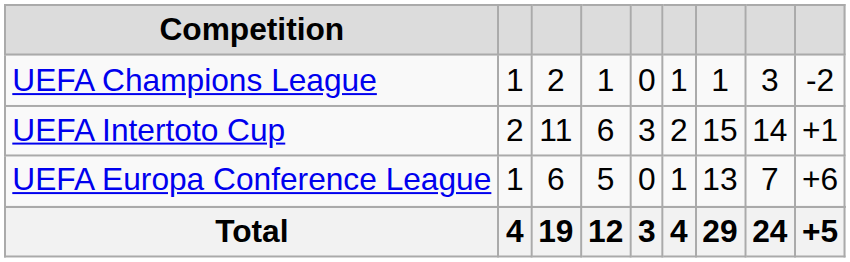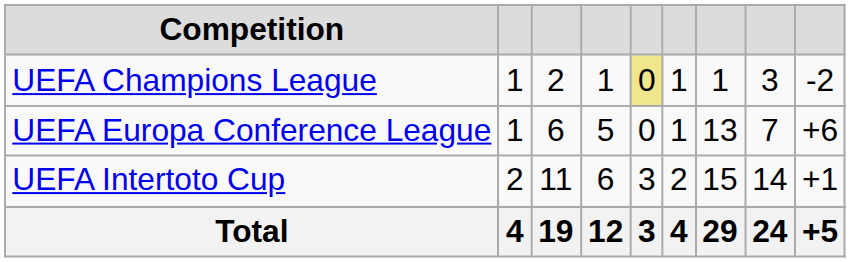UEFA Champions League | column 5: no background -> khaki background
rows swapped: UEFA Europa Conference League <-> UEFA Intertoto Cup
